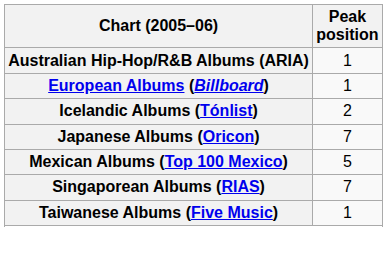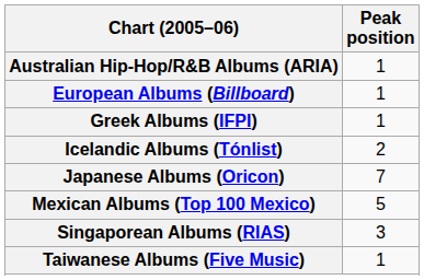+ row: Greek Albums (IFPI) | 1
Singaporean Albums (RIAS) | Peak position: 7 -> 3
